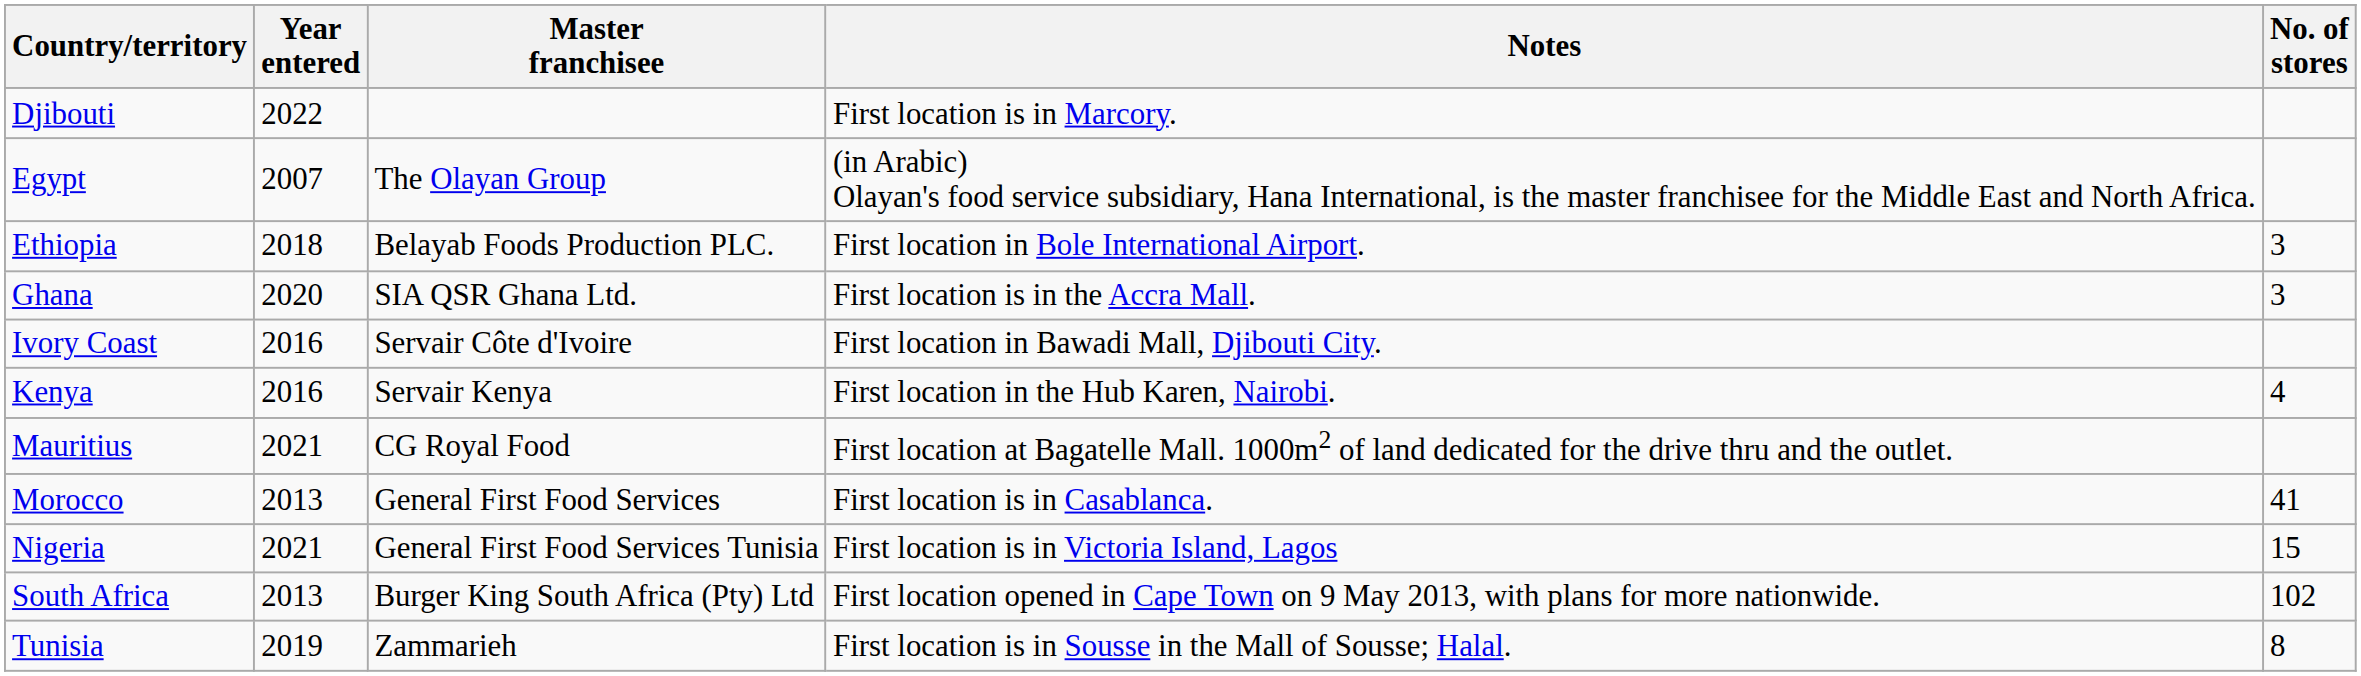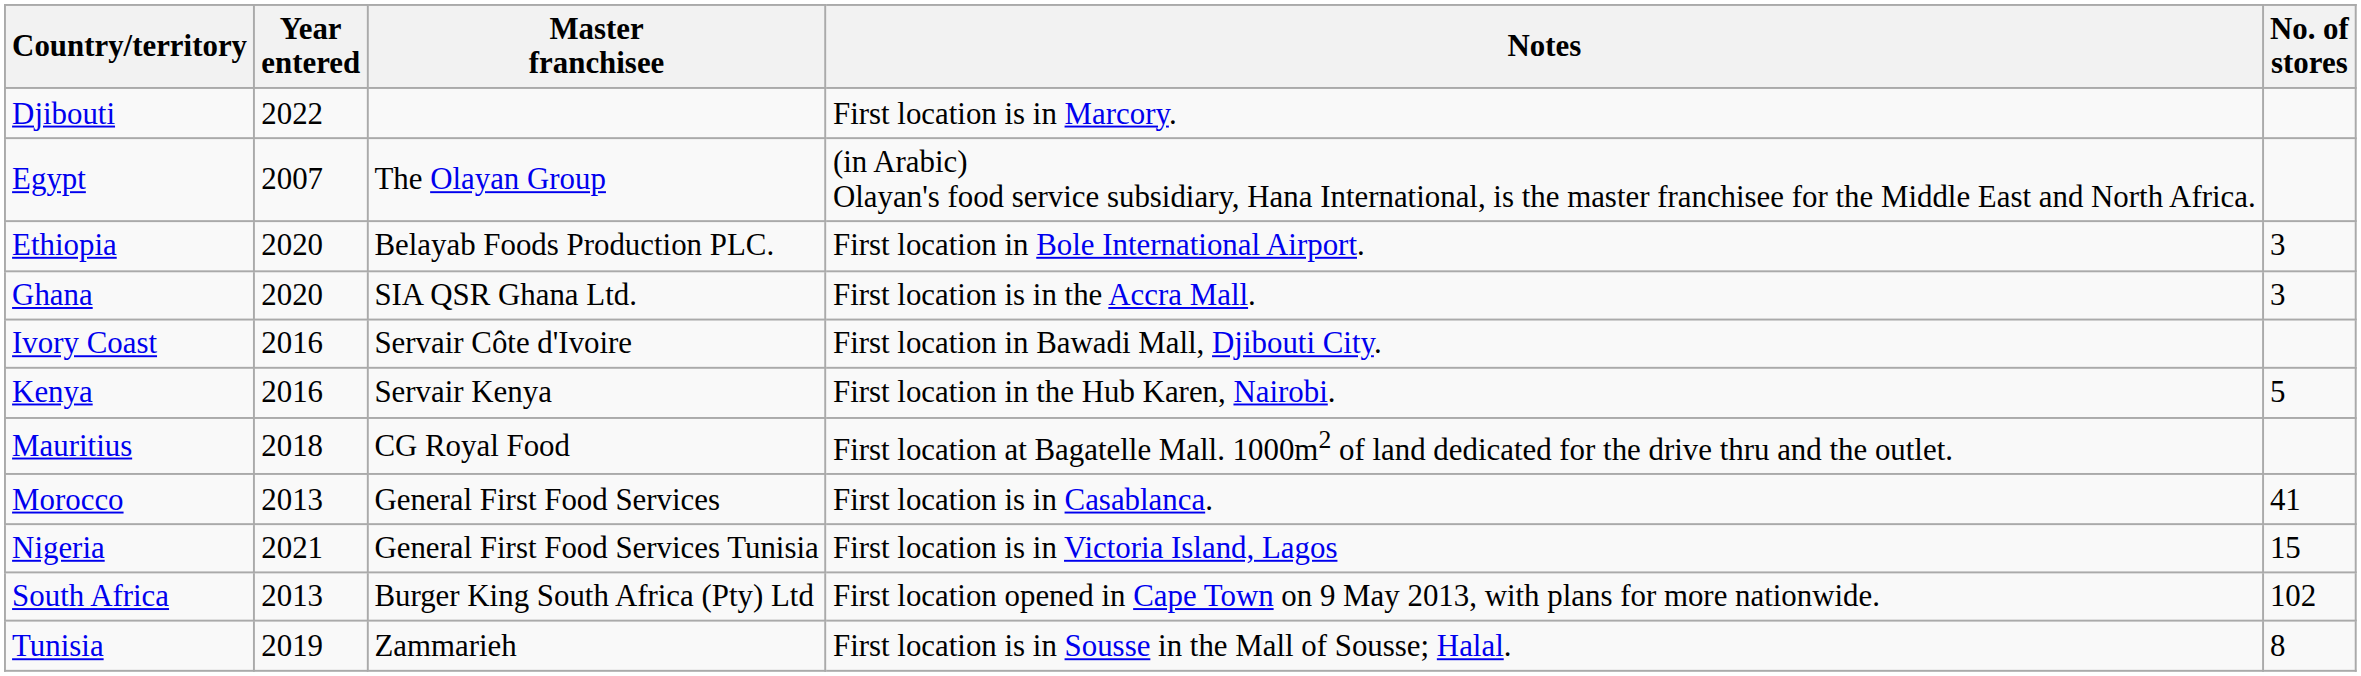Ethiopia | Year entered: 2018 -> 2020
Kenya | No. of stores: 4 -> 5
Mauritius | Year entered: 2021 -> 2018
